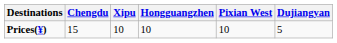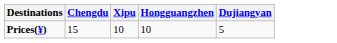- column: Pixian West | 10
